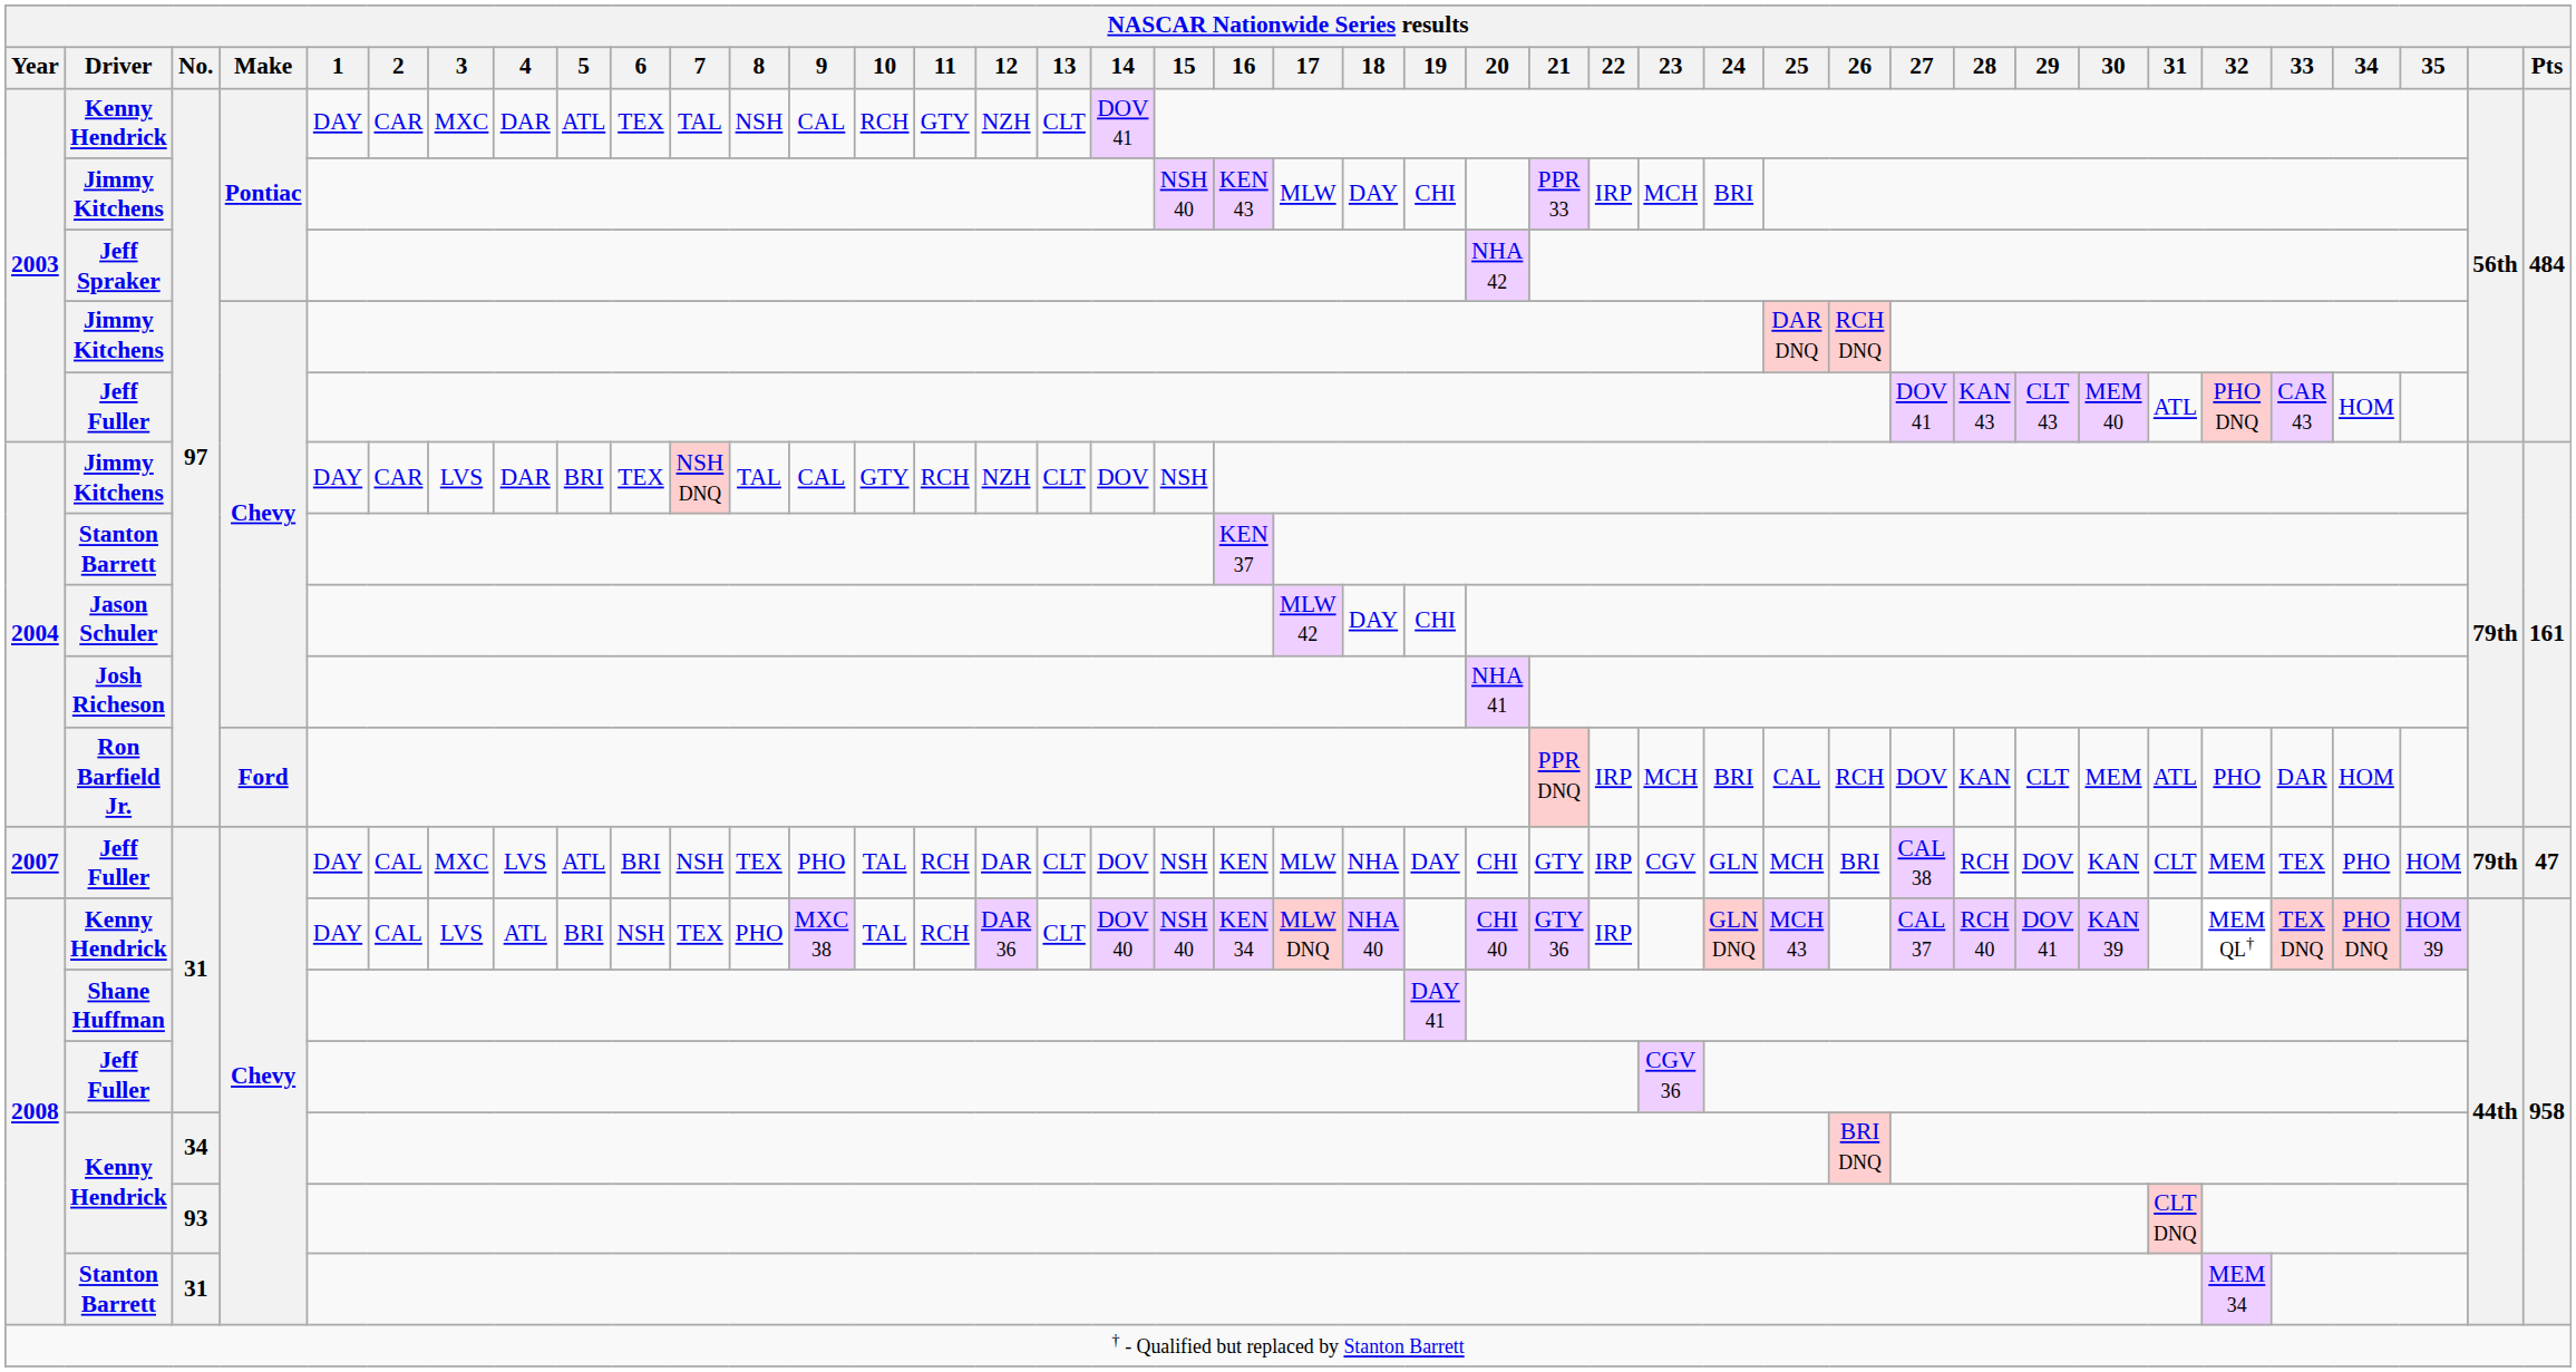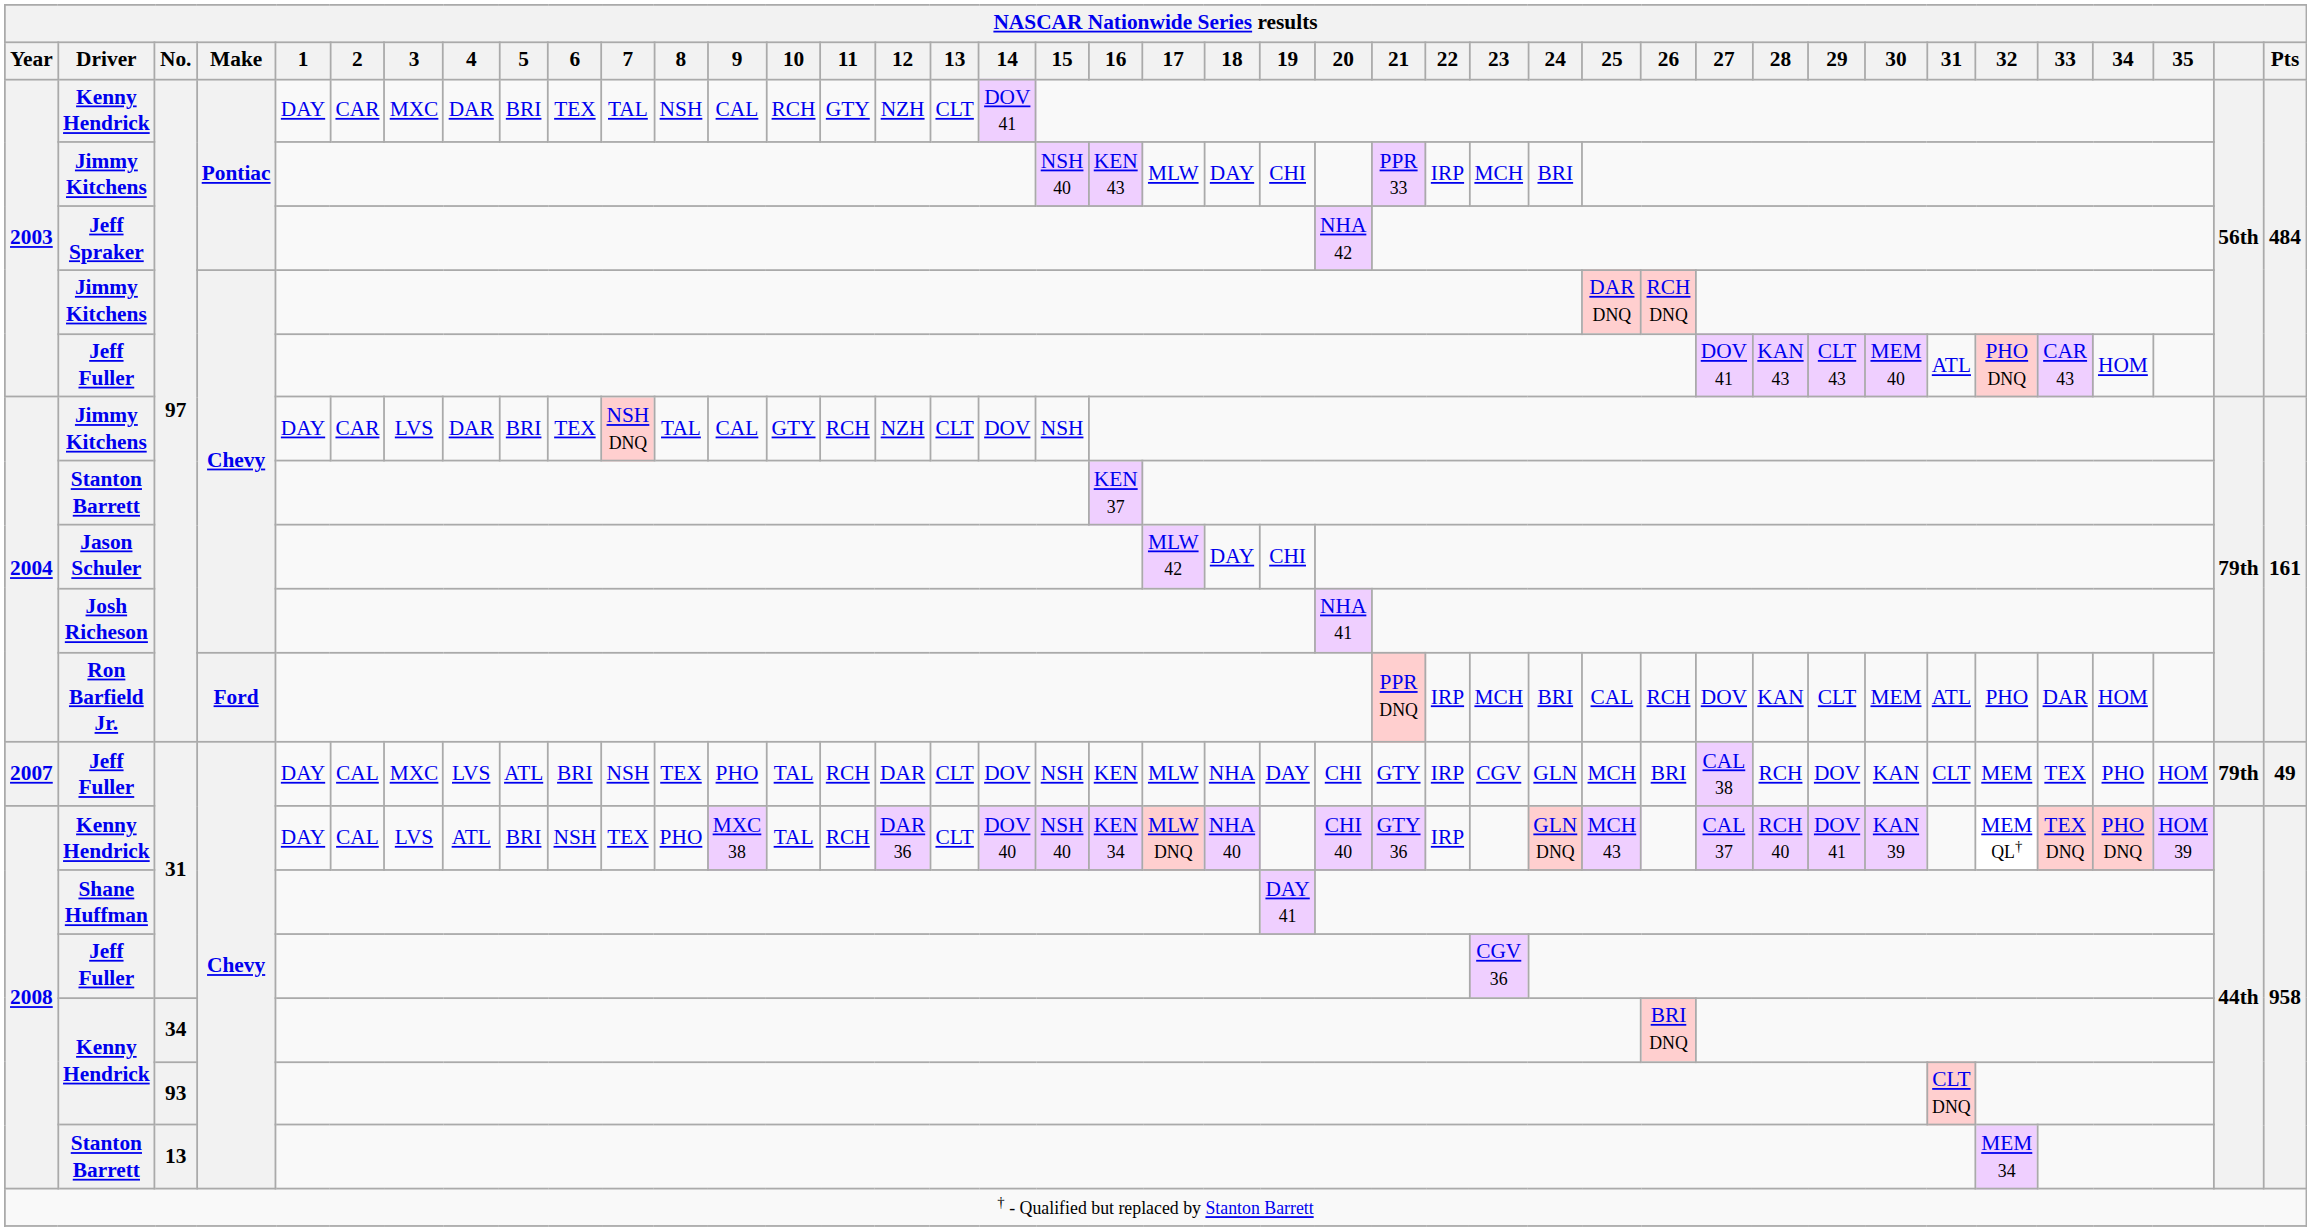2003 / Kenny Hendrick | 5: ATL -> BRI
2007 / Jeff Fuller | Pts: 47 -> 49
2008 / Stanton Barrett | No.: 31 -> 13
